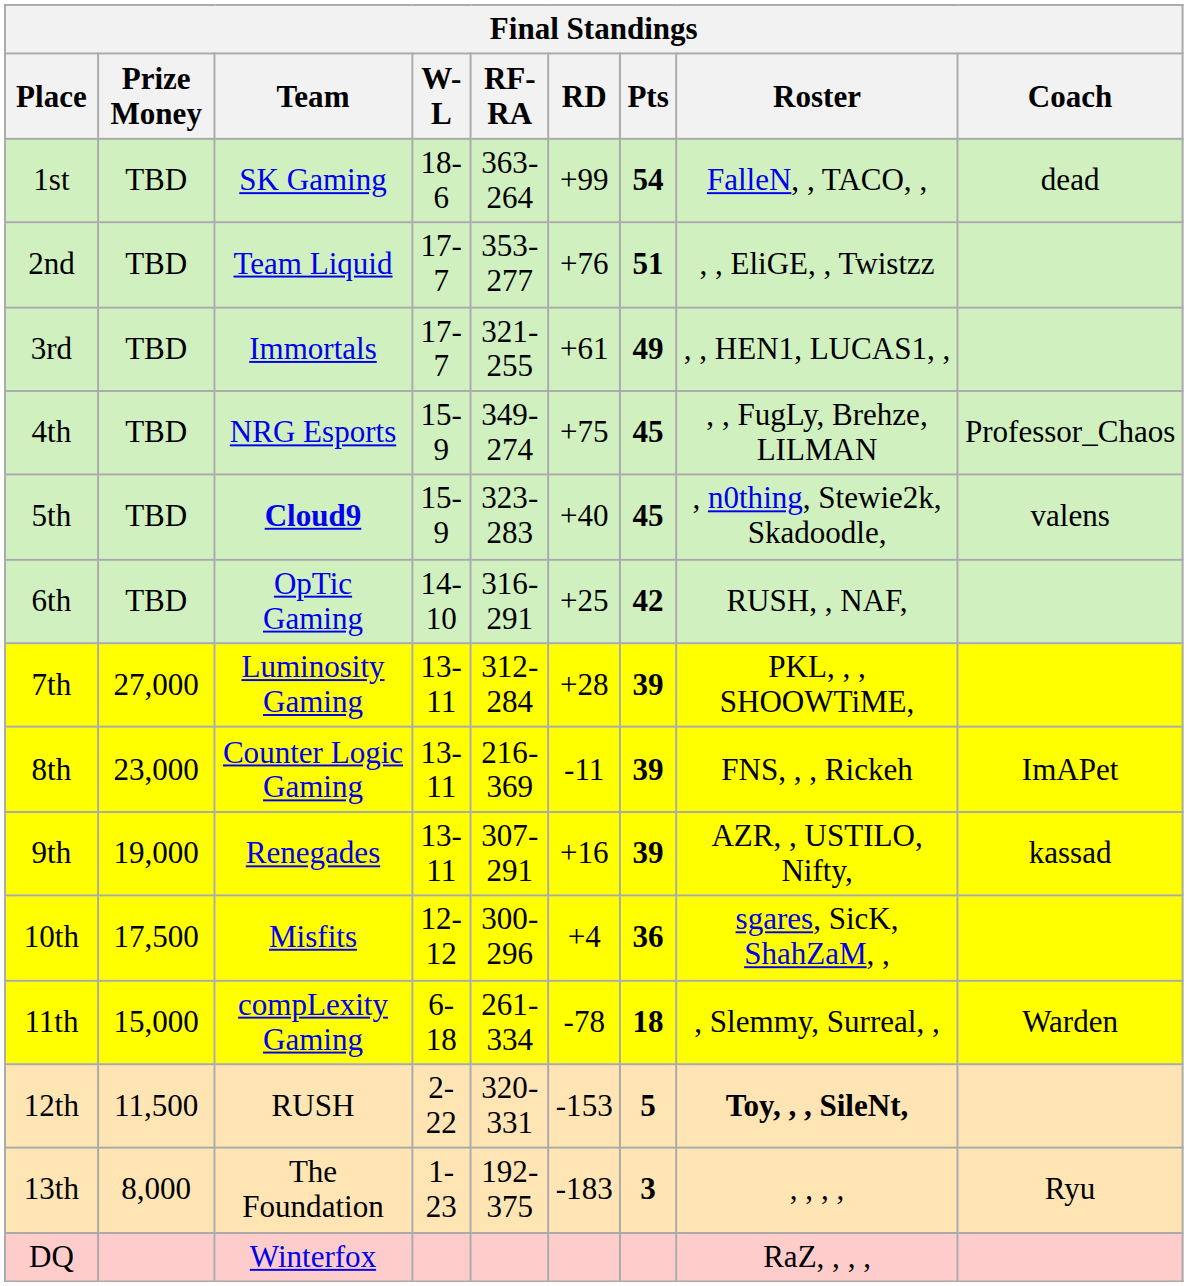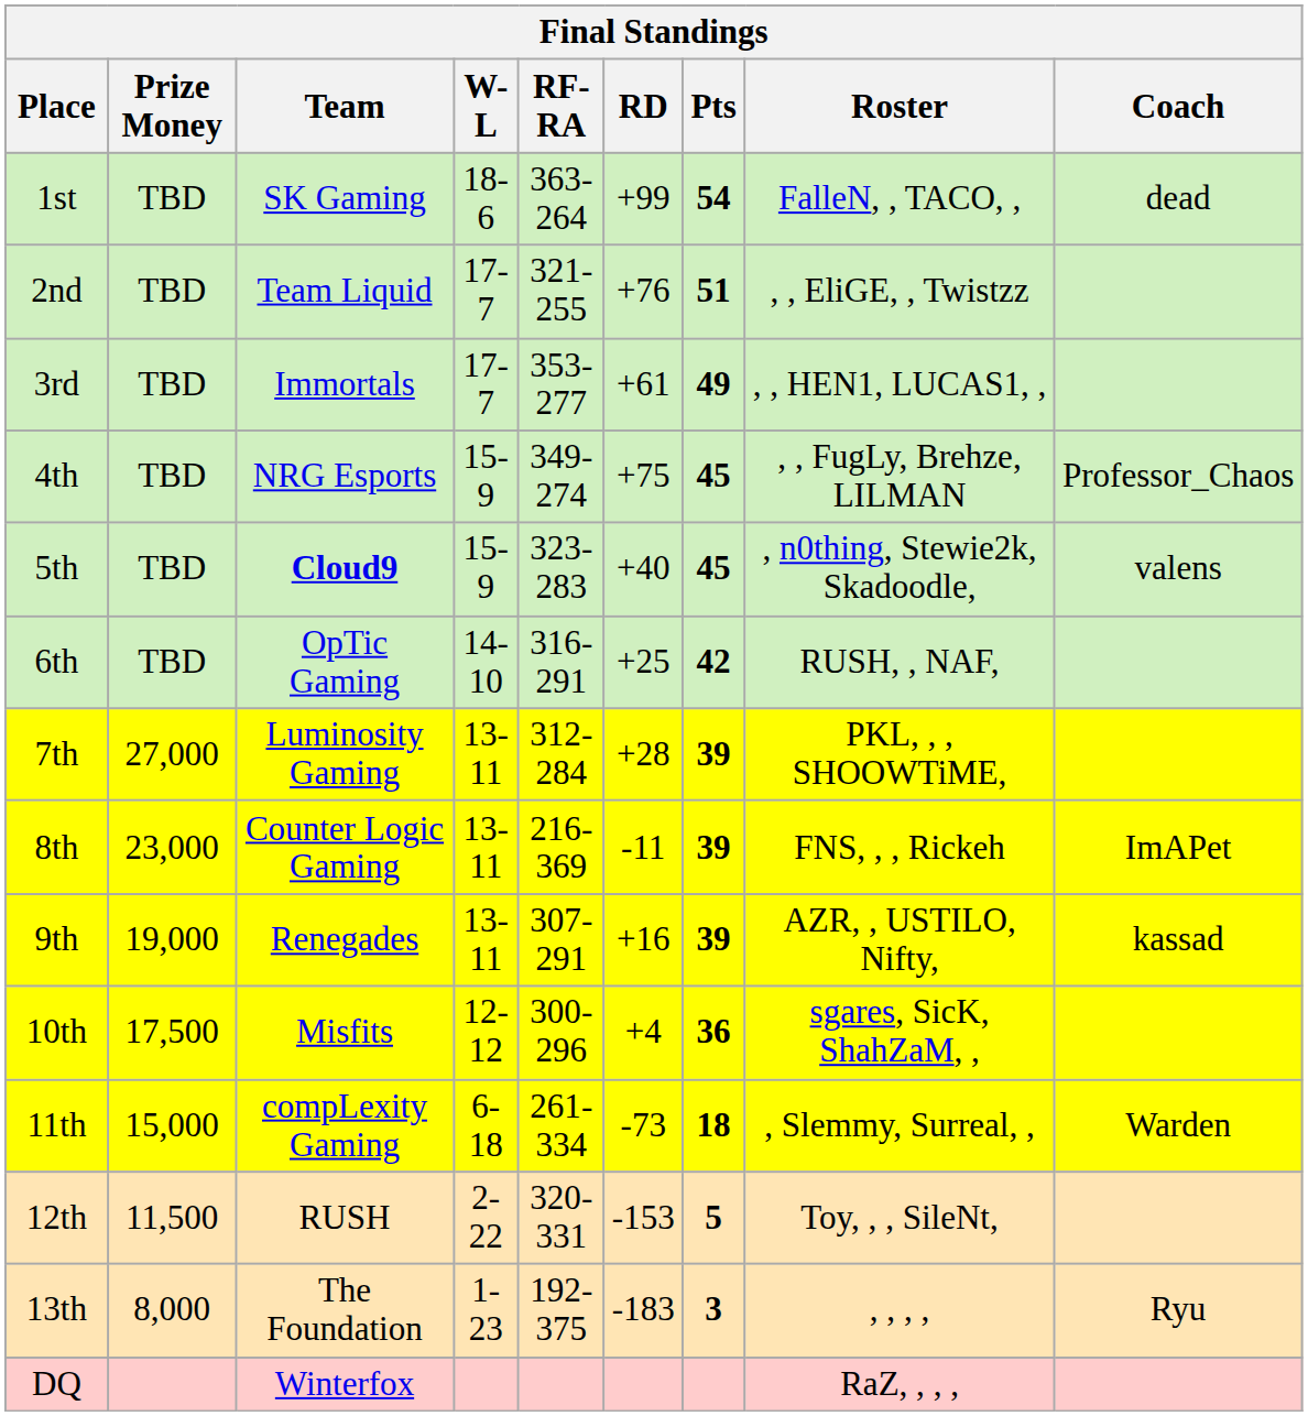2nd | RF-RA: 353-277 -> 321-255
3rd | RF-RA: 321-255 -> 353-277
11th | RD: -78 -> -73
12th | Roster: bold -> normal
